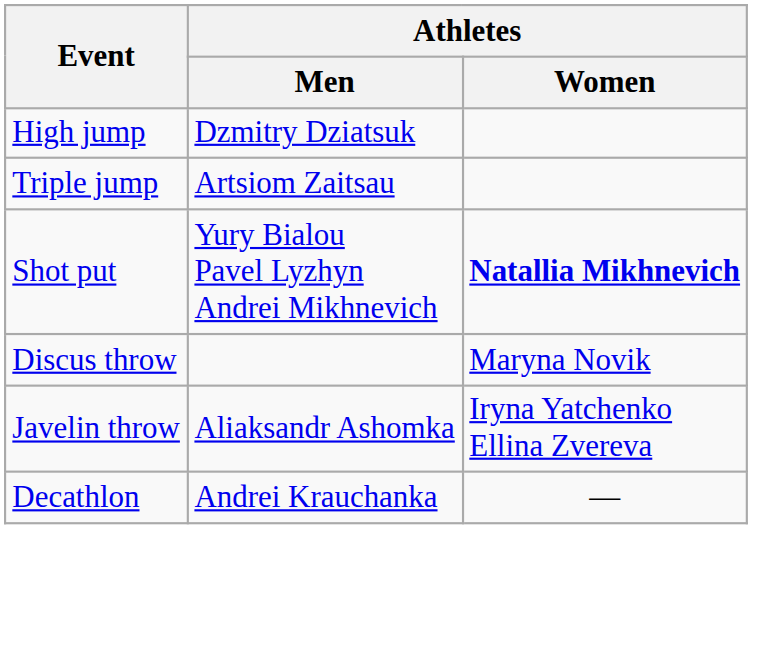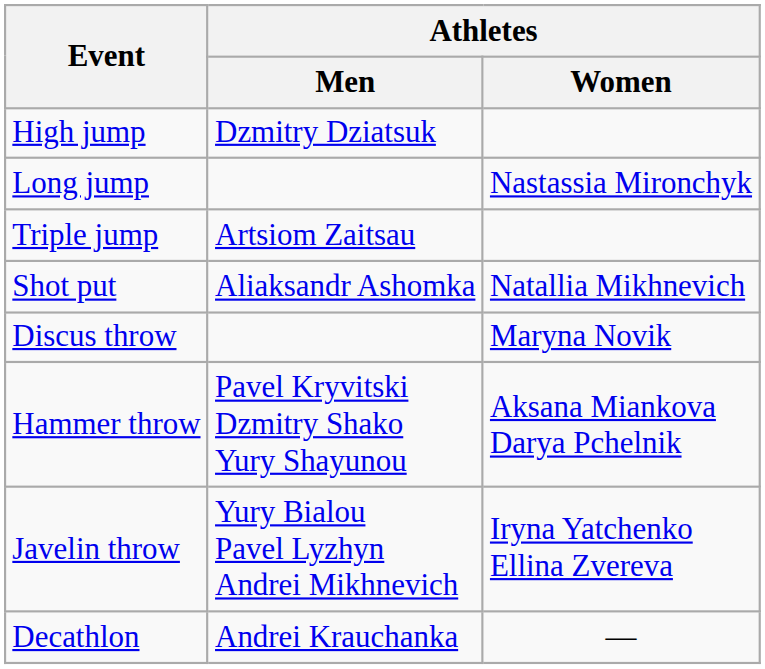+ row: Long jump | Nastassia Mironchyk
Shot put | Athletes / Men: Yury Bialou Pavel Lyzhyn Andrei Mikhnevich -> Aliaksandr Ashomka
Shot put | Athletes / Women: bold -> normal
+ row: Hammer throw | Pavel Kryvitski Dzmitry Shako Yury Shayunou | Aksana Miankova Darya Pchelnik
Javelin throw | Athletes / Men: Aliaksandr Ashomka -> Yury Bialou Pavel Lyzhyn Andrei Mikhnevich
